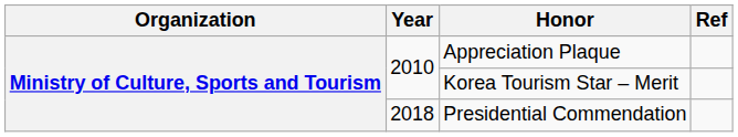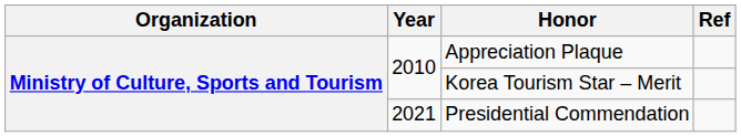Presidential Commendation | Year: 2018 -> 2021
